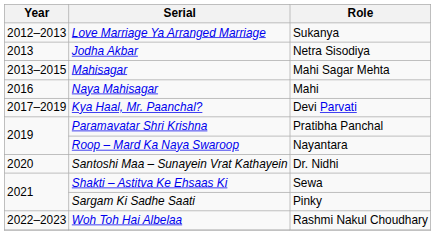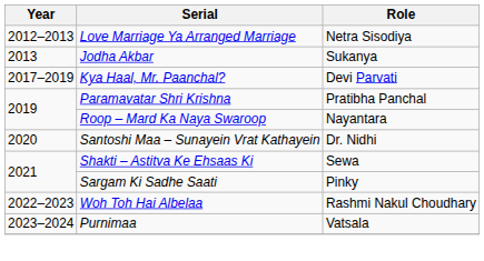Love Marriage Ya Arranged Marriage | Role: Sukanya -> Netra Sisodiya
Jodha Akbar | Role: Netra Sisodiya -> Sukanya
- row: 2013–2015 | Mahisagar | Mahi Sagar Mehta
- row: 2016 | Naya Mahisagar | Mahi
+ row: 2023–2024 | Purnimaa | Vatsala
